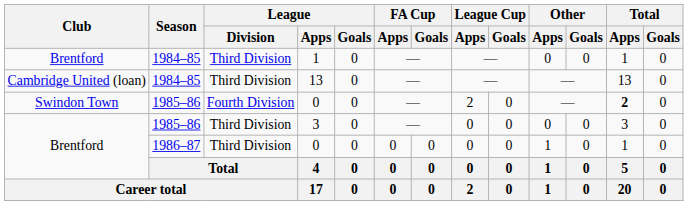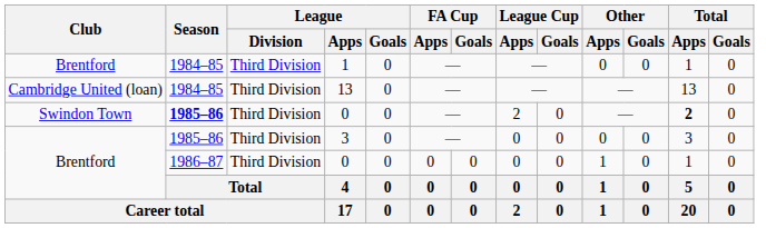Swindon Town / 0 | Season: normal -> bold
Swindon Town / 0 | League / Division: Fourth Division -> Third Division
